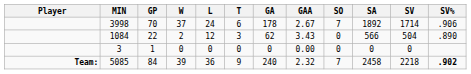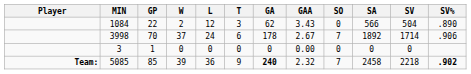rows swapped: 3998 <-> 1084
5085 | GP: 84 -> 85
5085 | GA: normal -> bold
